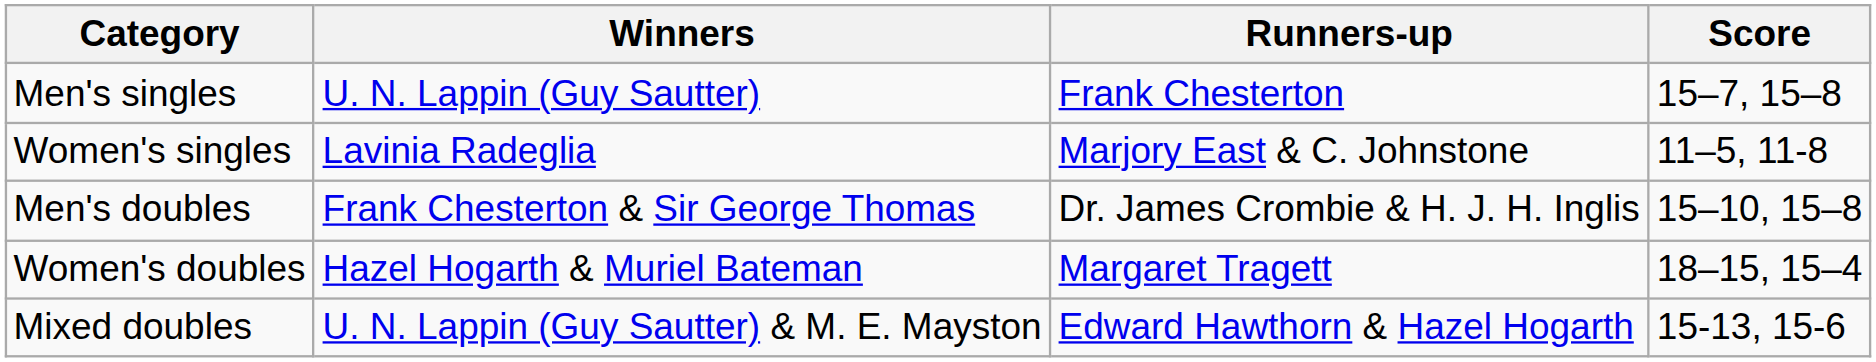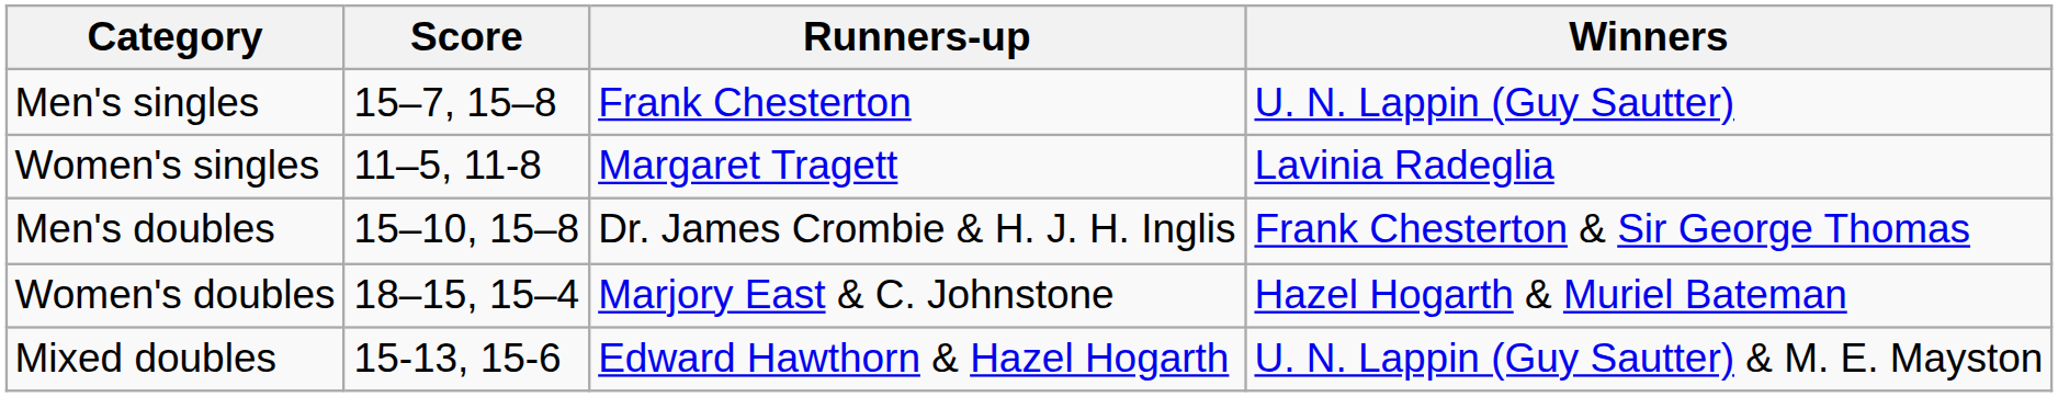columns swapped: Winners <-> Score
Women's singles | Runners-up: Marjory East & C. Johnstone -> Margaret Tragett
Women's doubles | Runners-up: Margaret Tragett -> Marjory East & C. Johnstone
